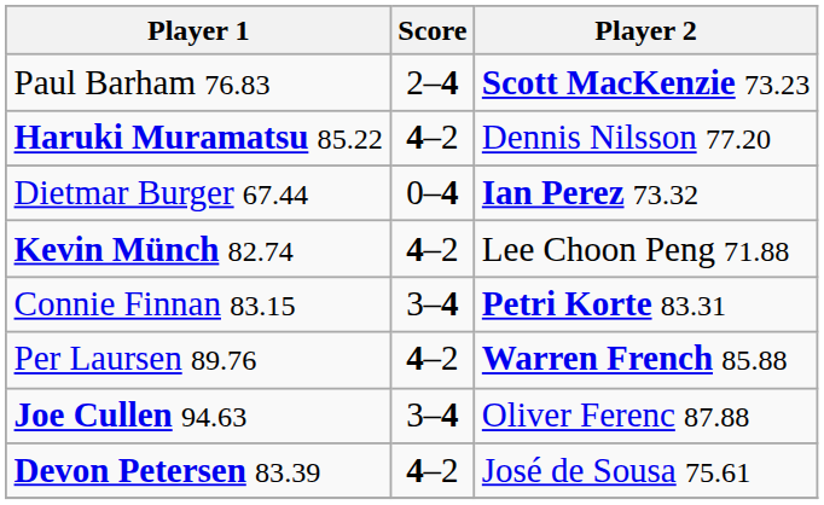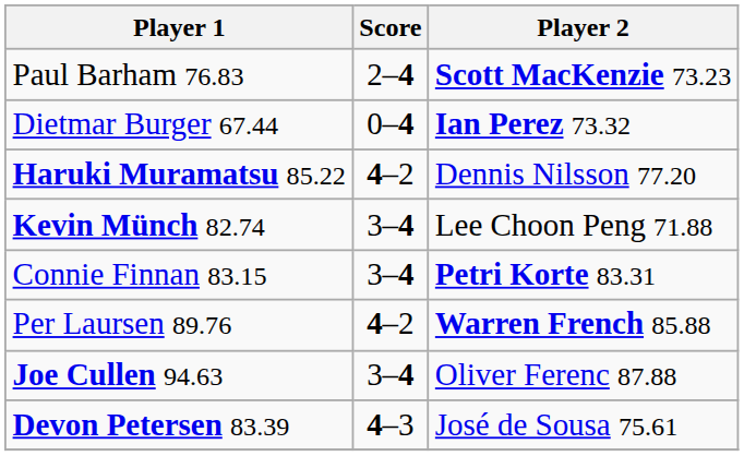rows swapped: Haruki Muramatsu 85.22 <-> Dietmar Burger 67.44
Kevin Münch 82.74 | Score: 4–2 -> 3–4
Devon Petersen 83.39 | Score: 4–2 -> 4–3
